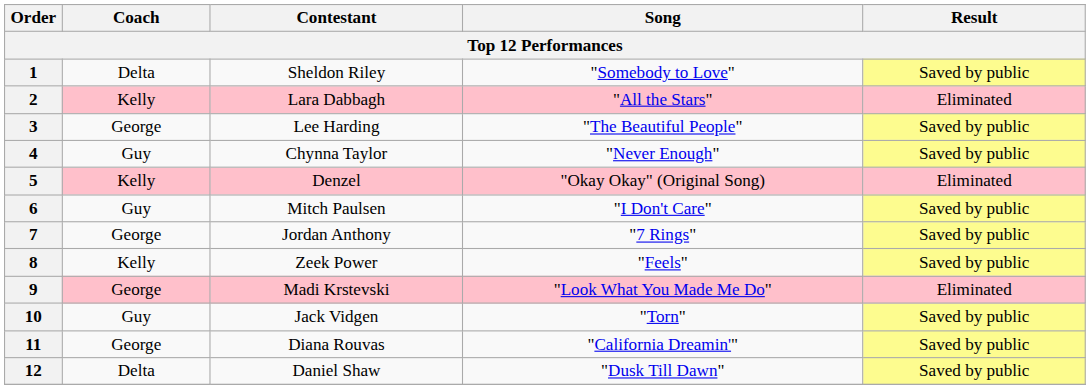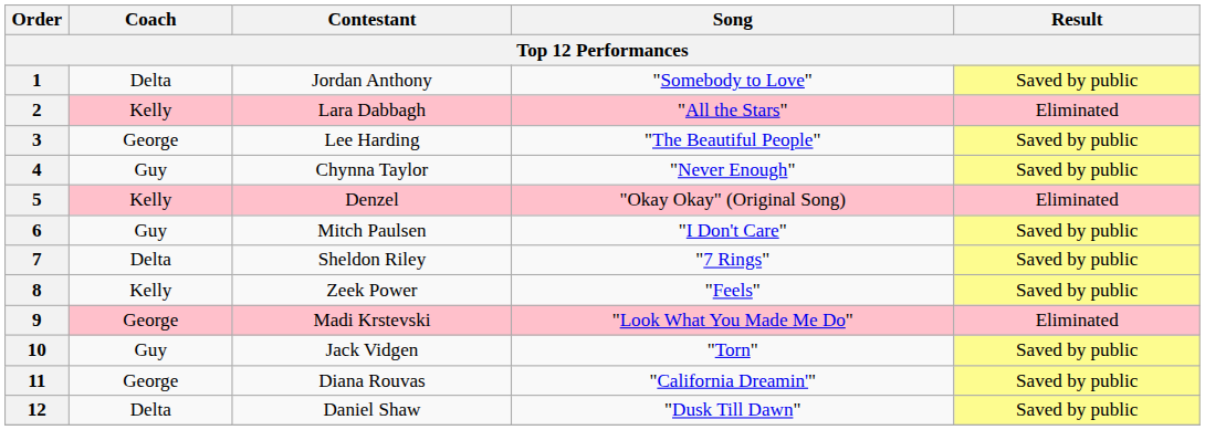1 | Contestant: Sheldon Riley -> Jordan Anthony
7 | Coach: George -> Delta
7 | Contestant: Jordan Anthony -> Sheldon Riley
